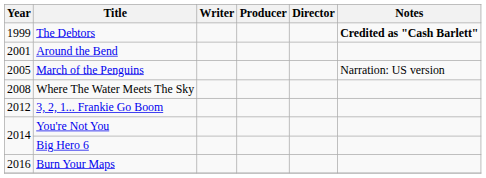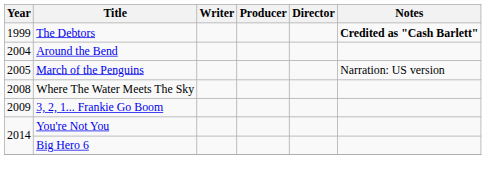Around the Bend | Year: 2001 -> 2004
3, 2, 1... Frankie Go Boom | Year: 2012 -> 2009
- row: 2016 | Burn Your Maps
